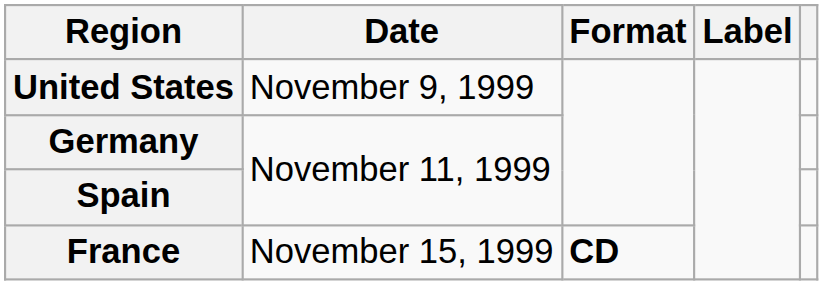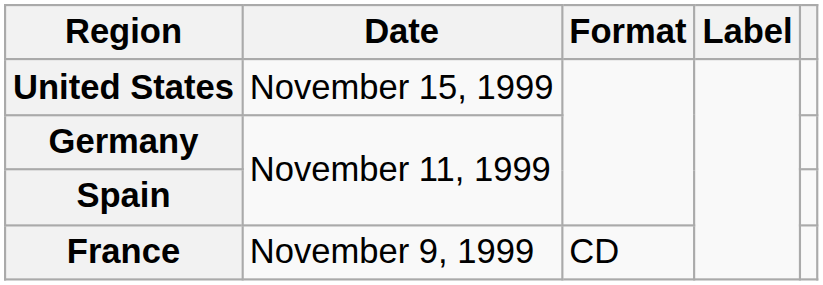United States | Date: November 9, 1999 -> November 15, 1999
France | Date: November 15, 1999 -> November 9, 1999
France | Format: bold -> normal
